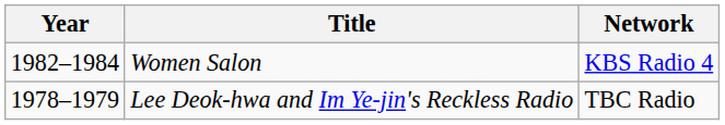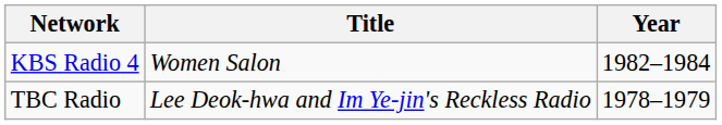columns swapped: Year <-> Network
